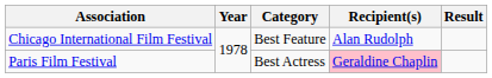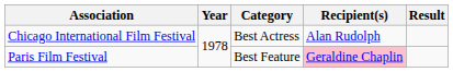Chicago International Film Festival | Category: Best Feature -> Best Actress
Paris Film Festival | Category: Best Actress -> Best Feature
